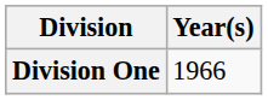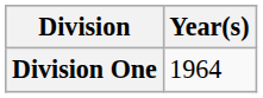Division One | Year(s): 1966 -> 1964
